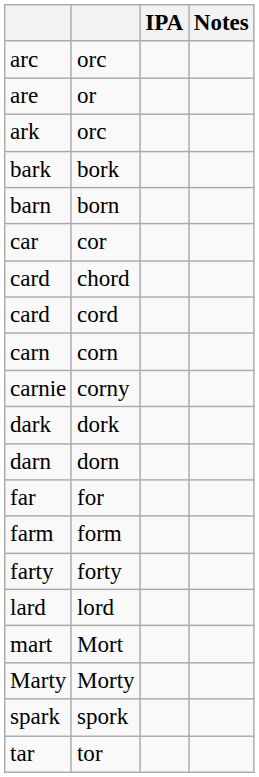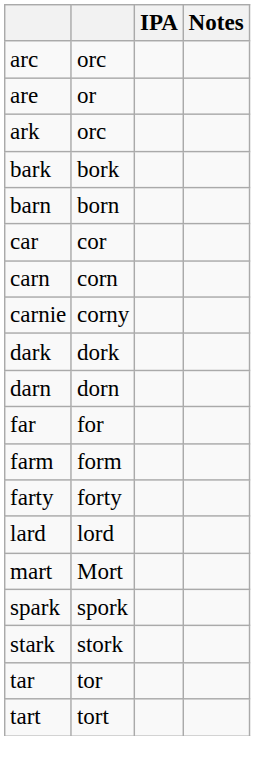- row: card | chord
- row: card | cord
- row: Marty | Morty
+ row: stark | stork
+ row: tart | tort
